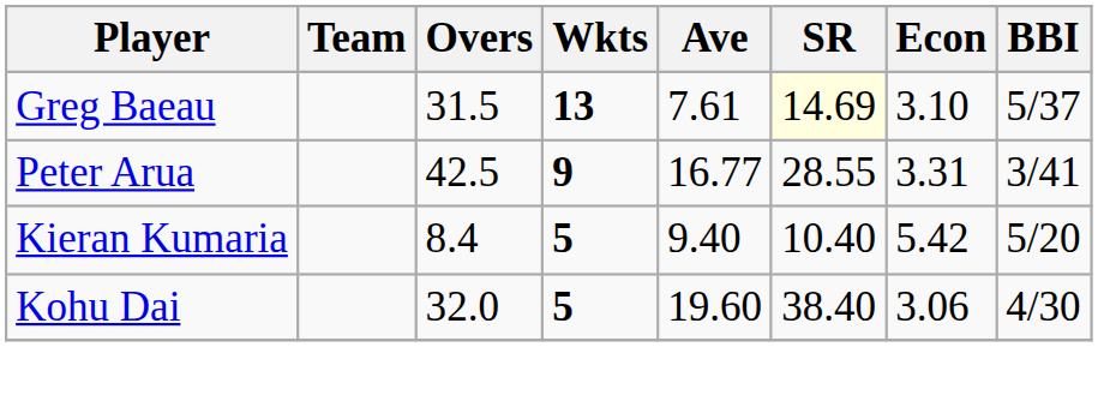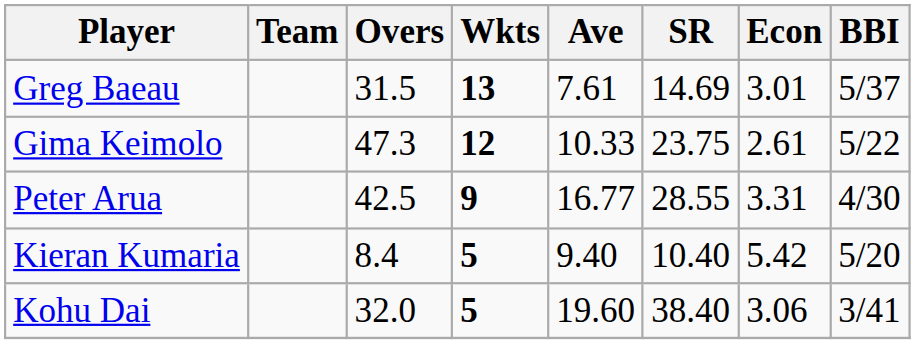Greg Baeau | SR: lightyellow background -> no background
Greg Baeau | Econ: 3.10 -> 3.01
+ row: Gima Keimolo | 47.3 | 12 | 10.33 | 23.75 | 2.61 | 5/22
Peter Arua | BBI: 3/41 -> 4/30
Kohu Dai | BBI: 4/30 -> 3/41
